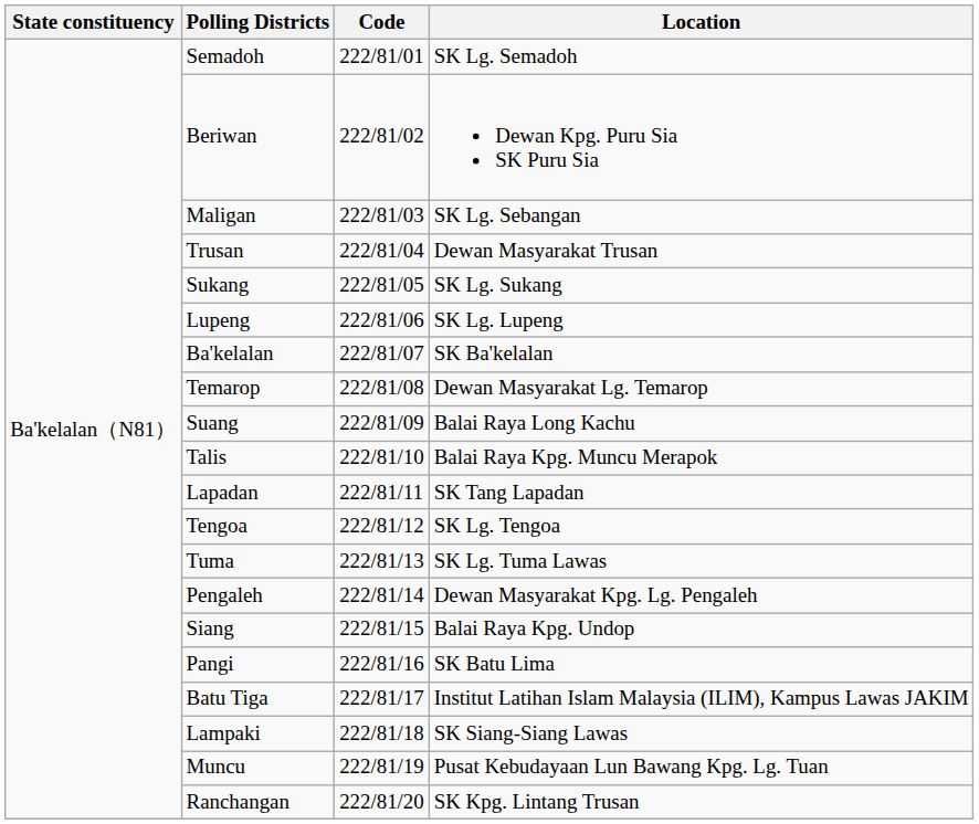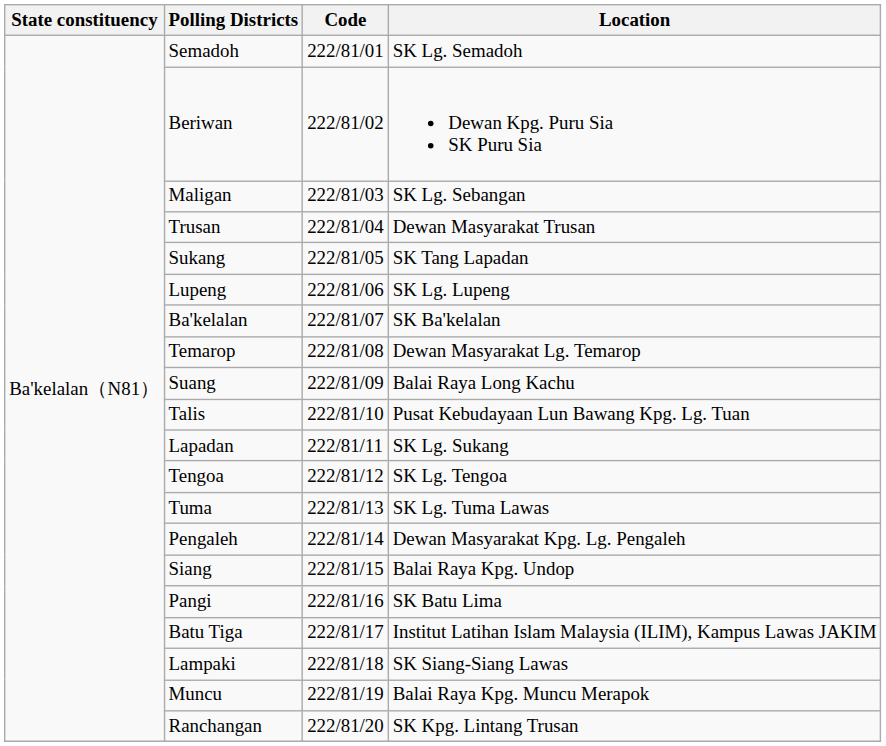Sukang | Location: SK Lg. Sukang -> SK Tang Lapadan
Talis | Location: Balai Raya Kpg. Muncu Merapok -> Pusat Kebudayaan Lun Bawang Kpg. Lg. Tuan
Lapadan | Location: SK Tang Lapadan -> SK Lg. Sukang
Muncu | Location: Pusat Kebudayaan Lun Bawang Kpg. Lg. Tuan -> Balai Raya Kpg. Muncu Merapok
